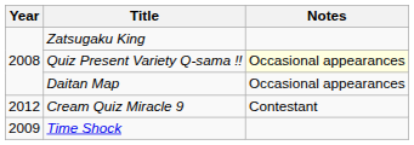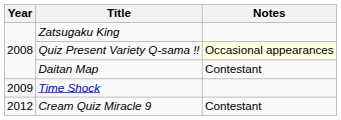Daitan Map | Notes: Occasional appearances -> Contestant
rows swapped: Time Shock <-> Cream Quiz Miracle 9
